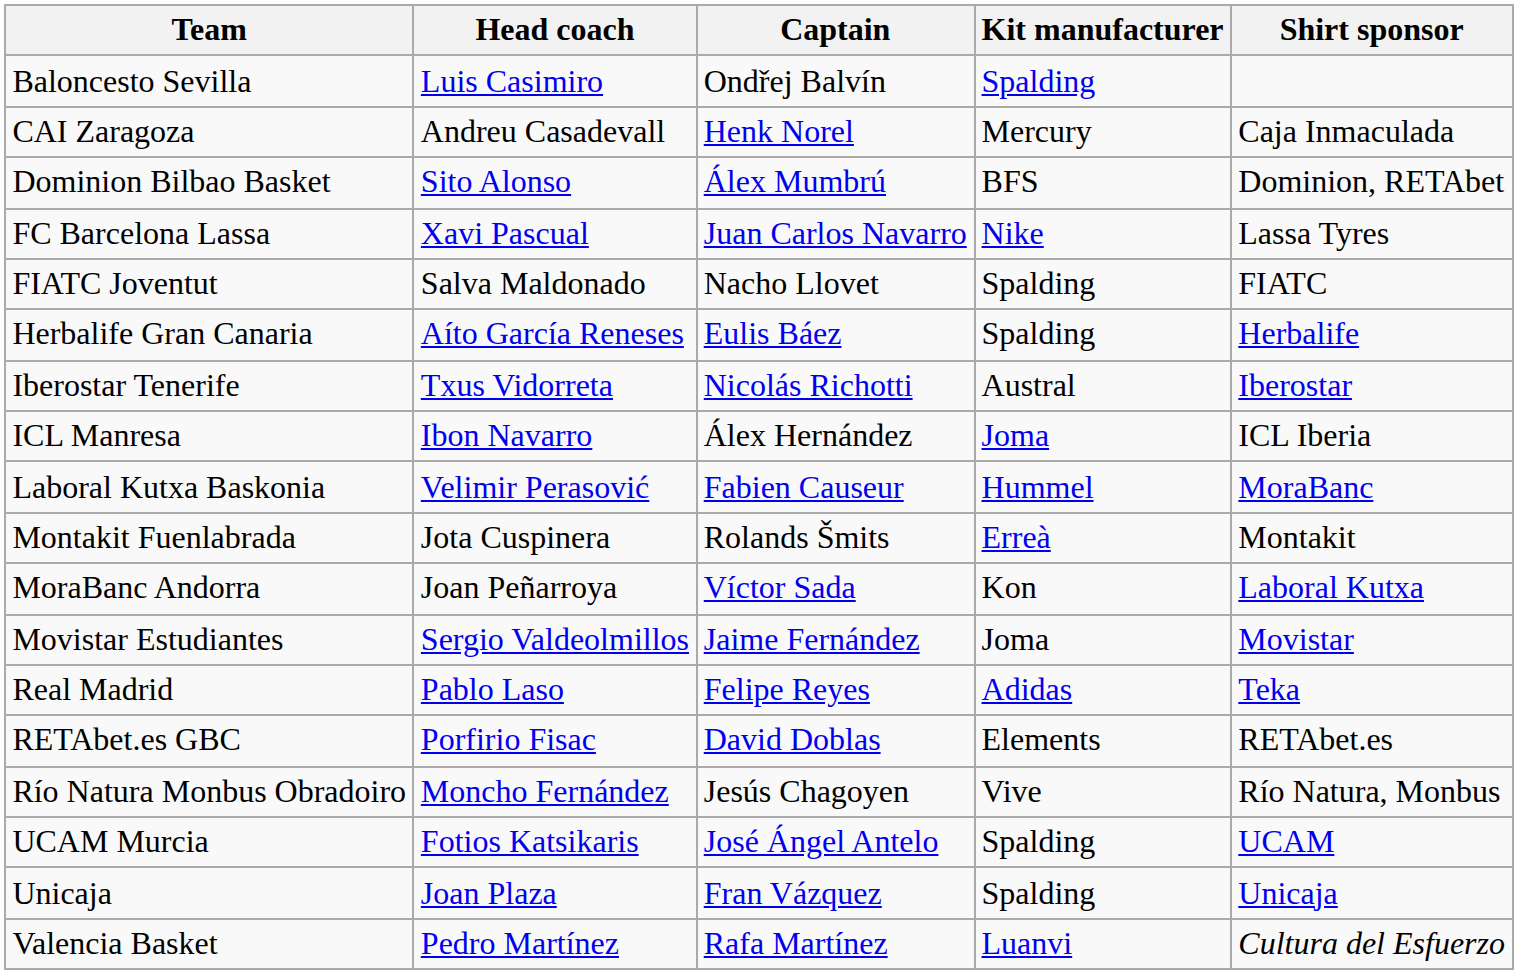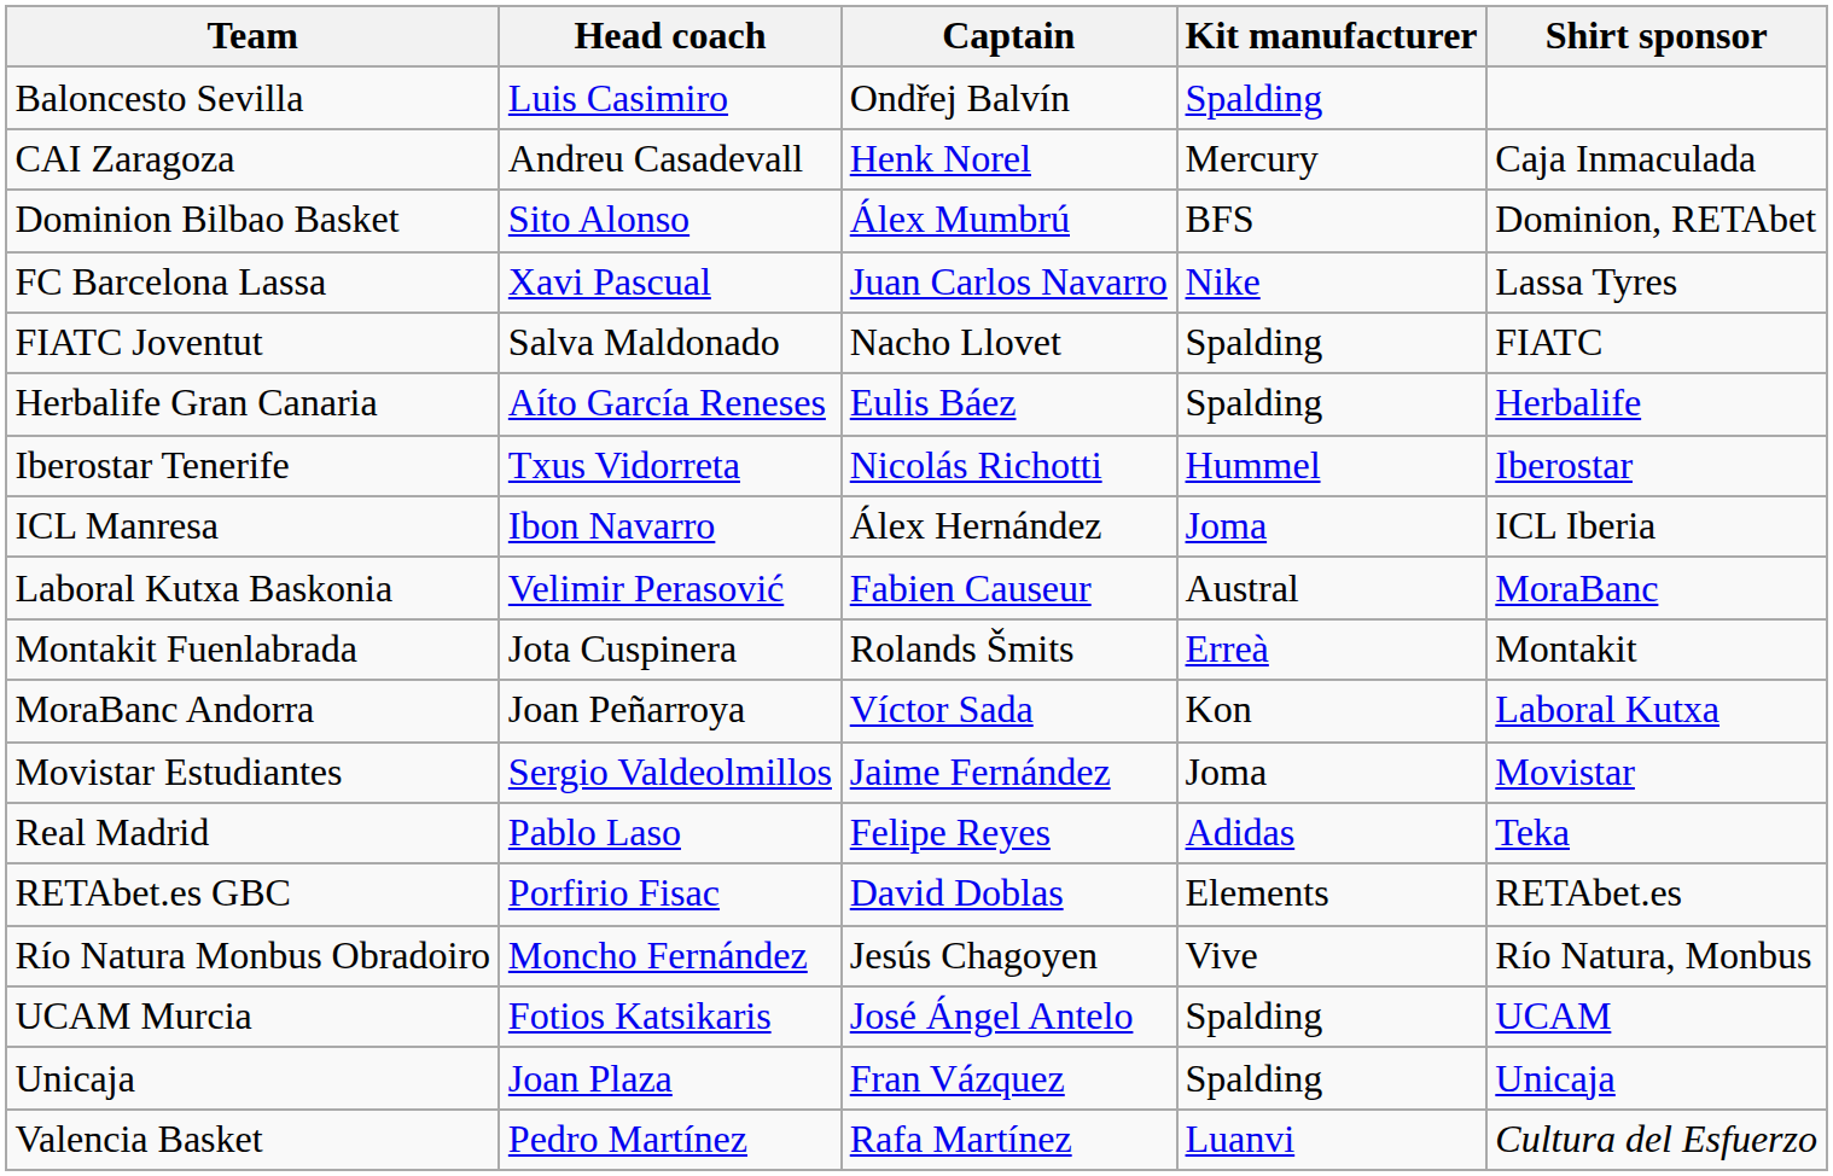Iberostar Tenerife | Kit manufacturer: Austral -> Hummel
Laboral Kutxa Baskonia | Kit manufacturer: Hummel -> Austral
